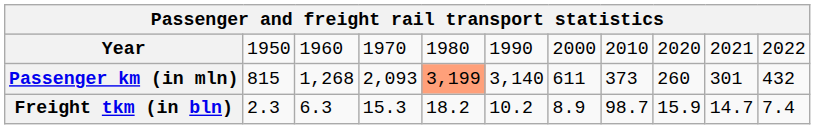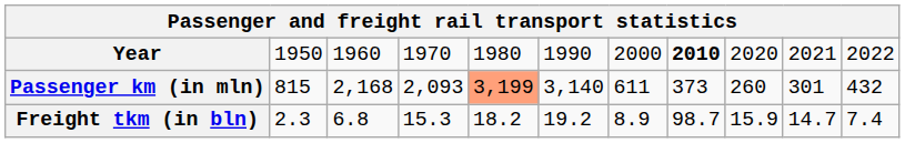Year | column 8: normal -> bold
Passenger km (in mln) | column 3: 1,268 -> 2,168
Freight tkm (in bln) | column 3: 6.3 -> 6.8
Freight tkm (in bln) | column 6: 10.2 -> 19.2
